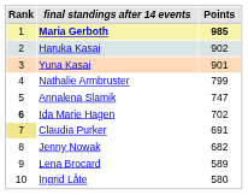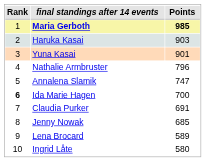Haruka Kasai | Points: 902 -> 903
Nathalie Armbruster | Points: 799 -> 796
Ida Marie Hagen | Points: 702 -> 700
Claudia Purker | Rank: khaki background -> no background
Jenny Nowak | Points: 682 -> 685
